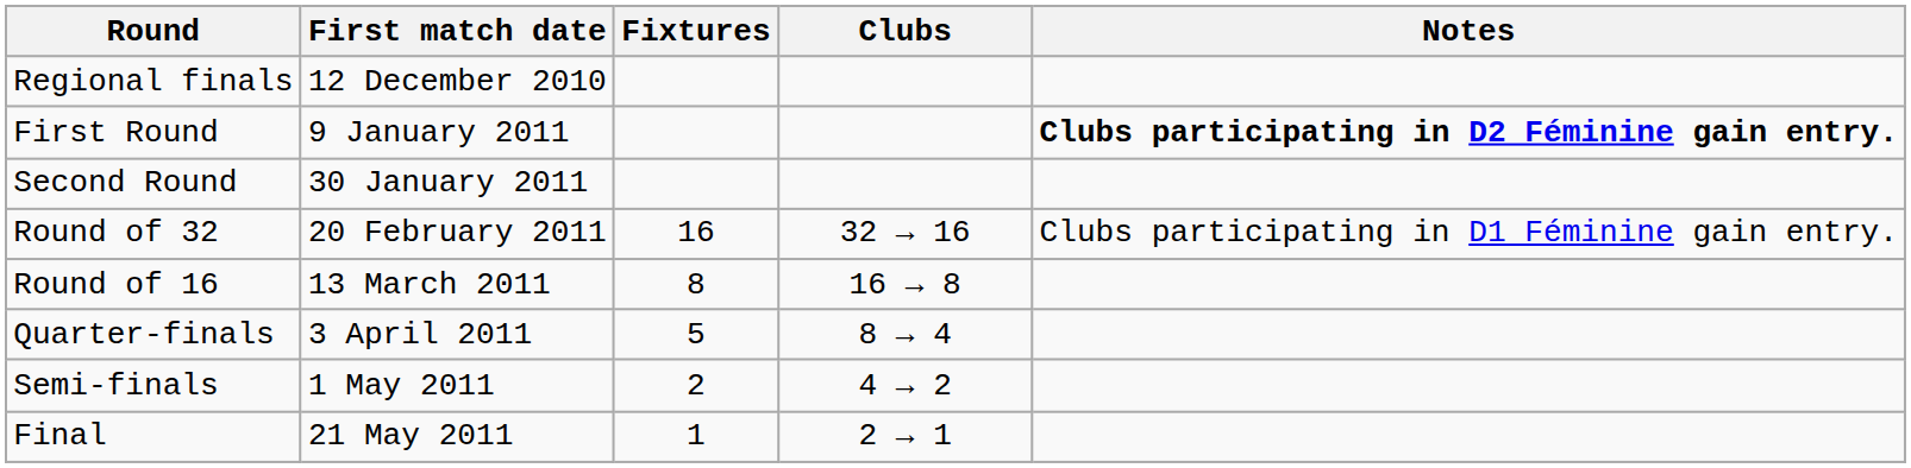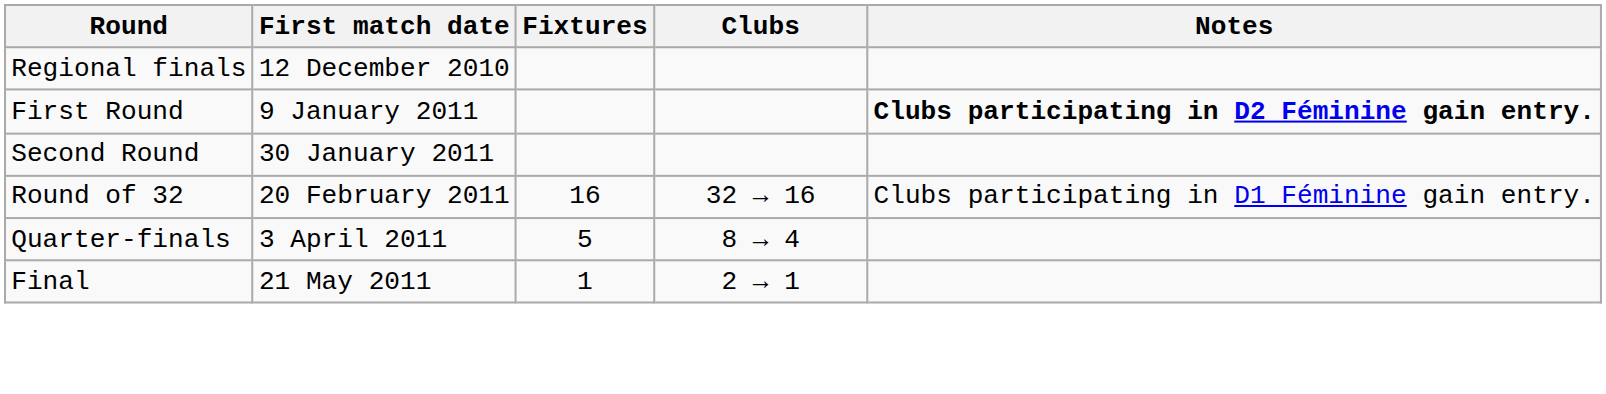- row: Round of 16 | 13 March 2011 | 8 | 16 → 8
- row: Semi-finals | 1 May 2011 | 2 | 4 → 2
